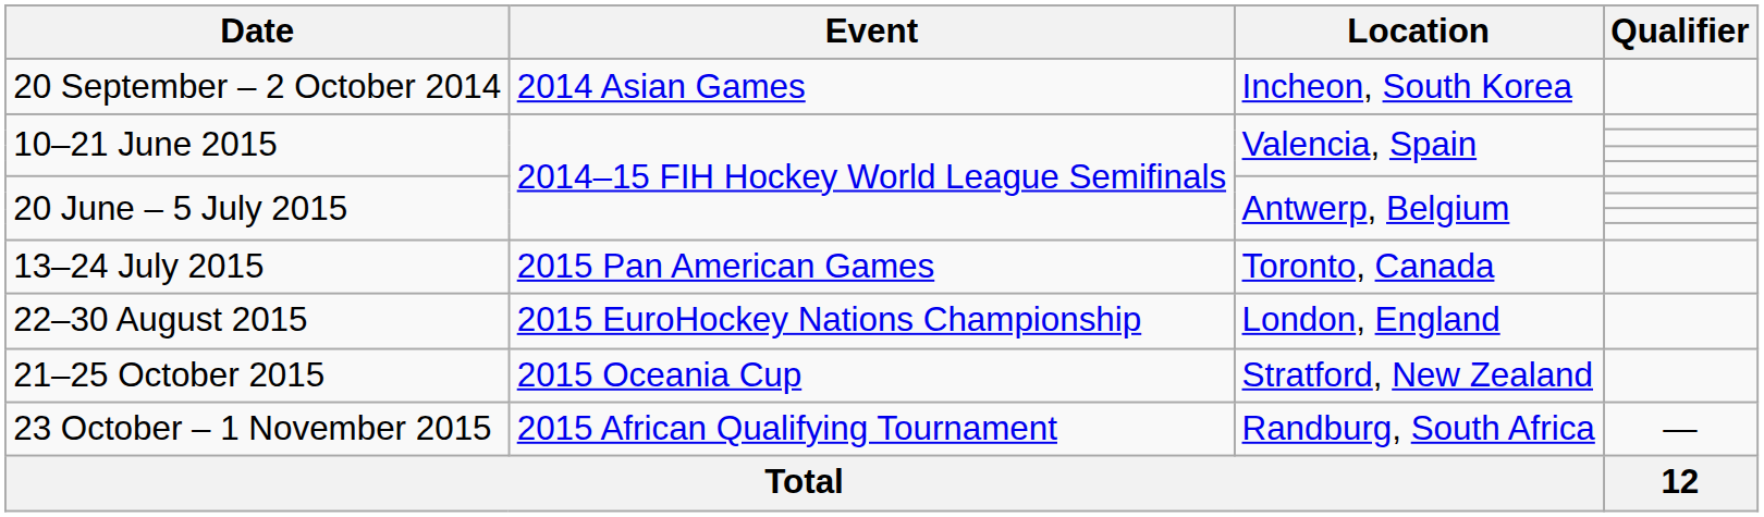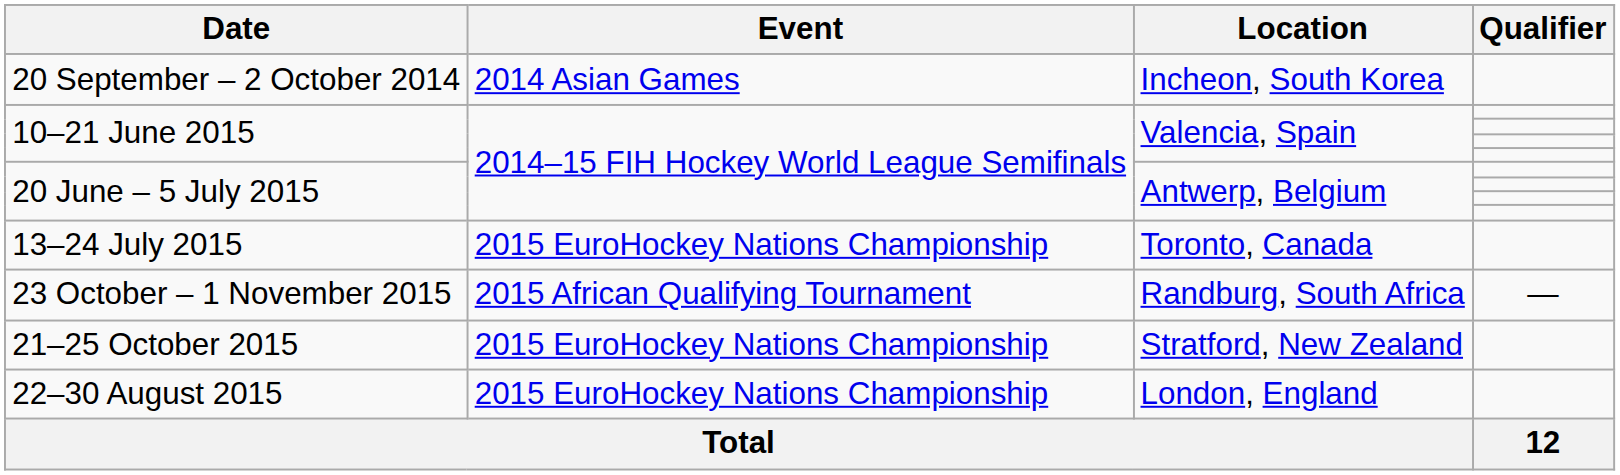13–24 July 2015 | Event: 2015 Pan American Games -> 2015 EuroHockey Nations Championship
rows swapped: 22–30 August 2015 <-> 23 October – 1 November 2015
21–25 October 2015 | Event: 2015 Oceania Cup -> 2015 EuroHockey Nations Championship
